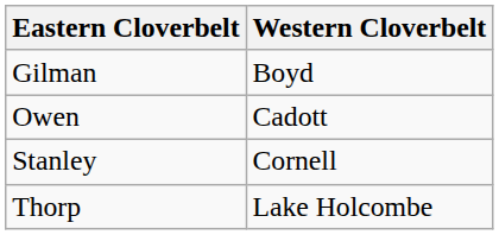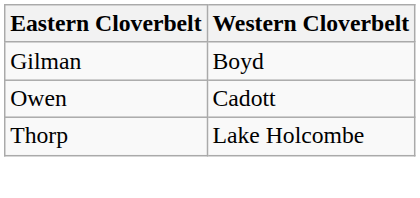- row: Stanley | Cornell
